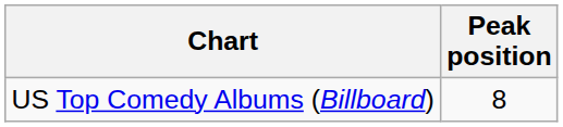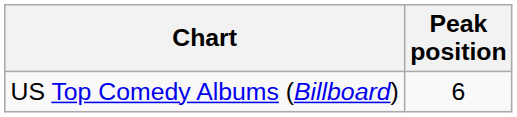US Top Comedy Albums (Billboard) | Peak position: 8 -> 6
